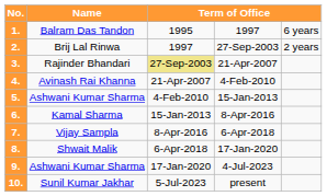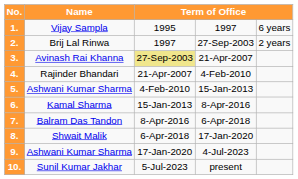1. | Name: Balram Das Tandon -> Vijay Sampla
3. | Name: Rajinder Bhandari -> Avinash Rai Khanna
4. | Name: Avinash Rai Khanna -> Rajinder Bhandari
7. | Name: Vijay Sampla -> Balram Das Tandon
